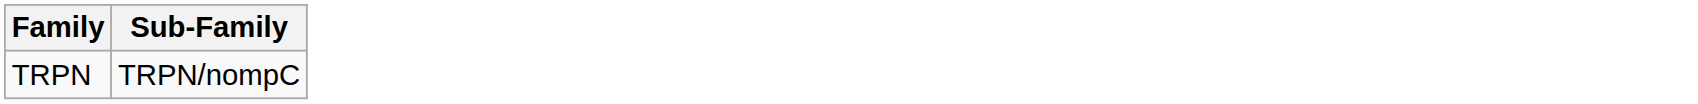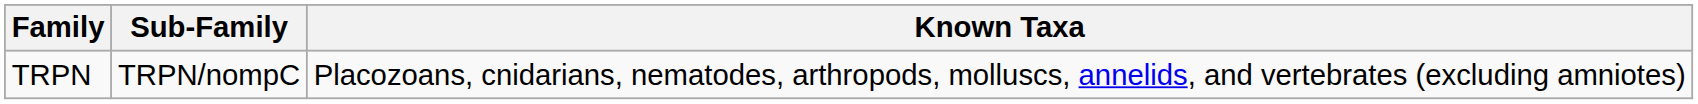+ column: Known Taxa | Placozoans, cnidarians, nematodes, arthropods, molluscs, annelids, and vertebrates (excluding amniotes)
